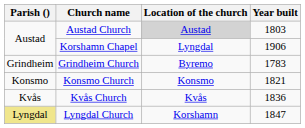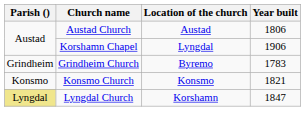Austad Church | Location of the church: lightgrey background -> no background
Austad Church | Year built: 1803 -> 1806
- row: Kvås | Kvås Church | Kvås | 1836
